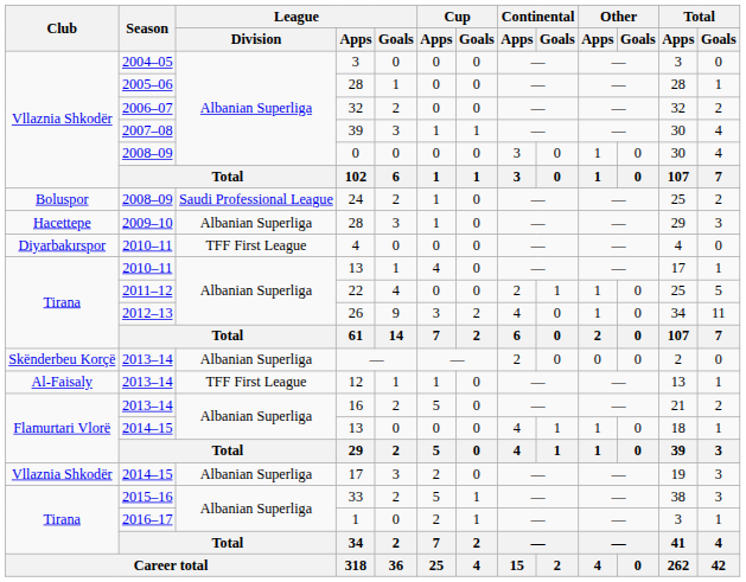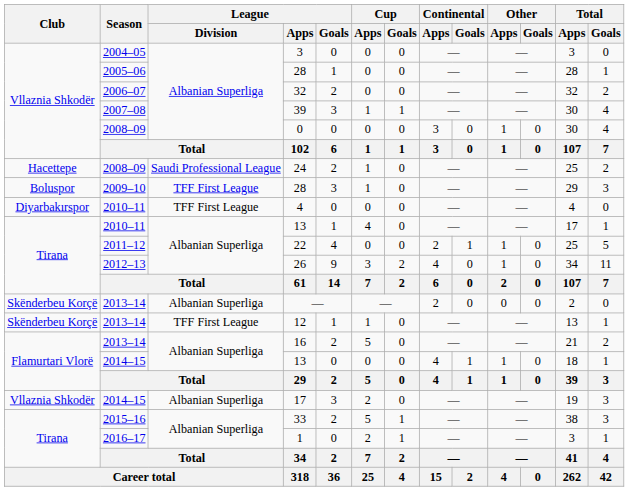24 | Club: Boluspor -> Hacettepe
2009–10 / 28 | Club: Hacettepe -> Boluspor
2009–10 / 28 | League / Division: Albanian Superliga -> TFF First League
12 | Club: Al-Faisaly -> Skënderbeu Korçë
